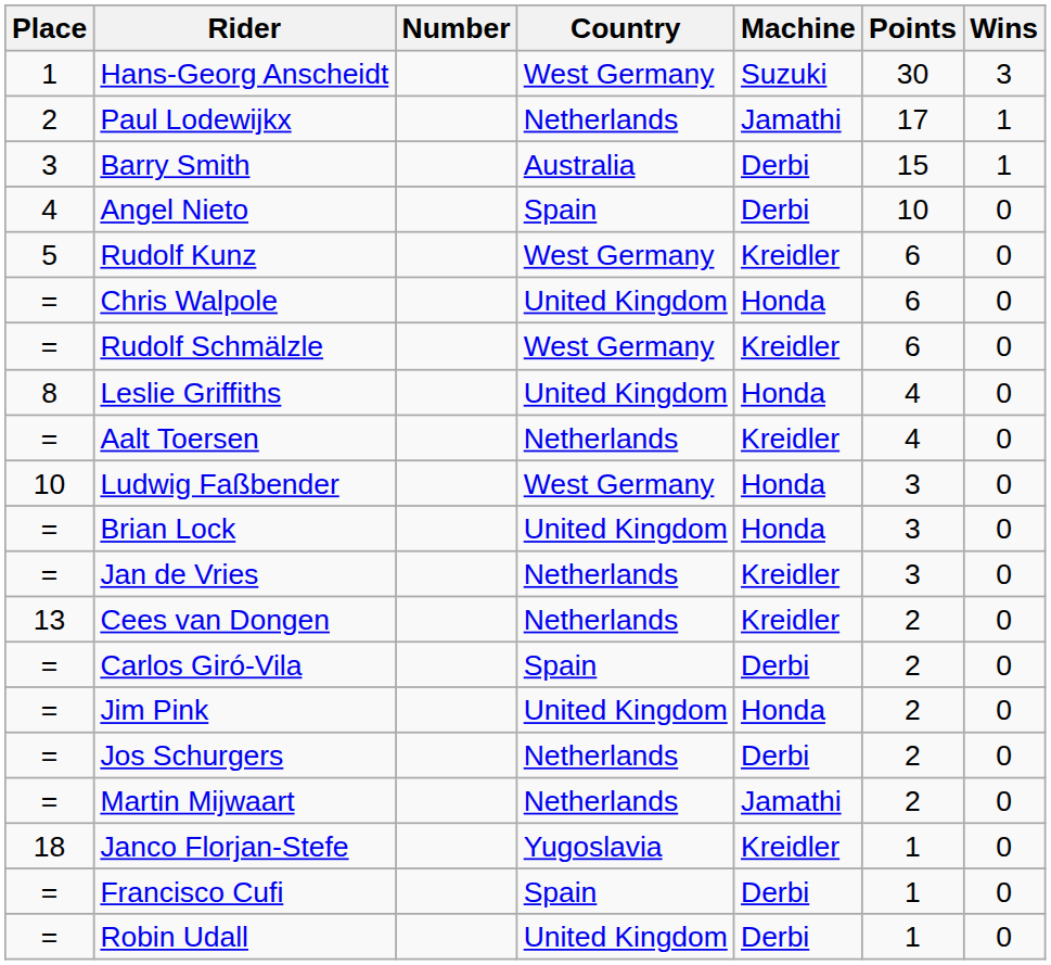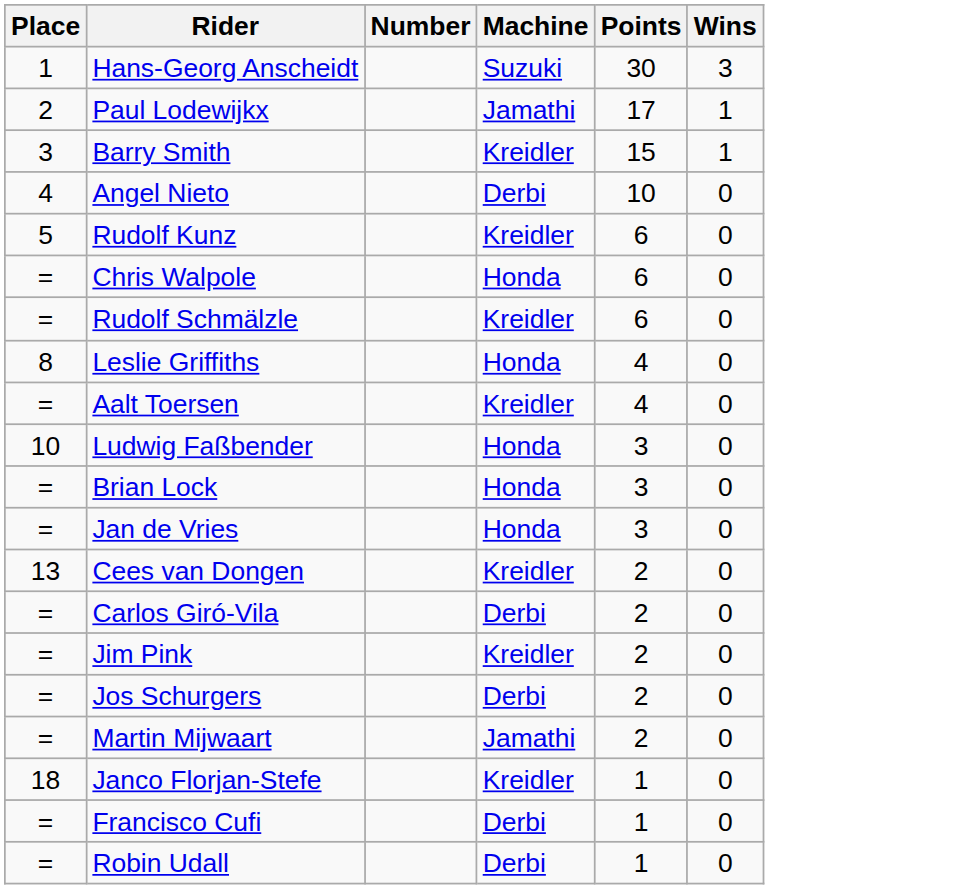- column: Country | West Germany | Netherlands | Australia | Spain | West Germany | United Kingdom | West Germany | United Kingdom | Netherlands | West Germany | United Kingdom | Netherlands | Netherlands | Spain | United Kingdom | Netherlands | Netherlands | Yugoslavia | Spain | United Kingdom
Barry Smith | Machine: Derbi -> Kreidler
Jan de Vries | Machine: Kreidler -> Honda
Jim Pink | Machine: Honda -> Kreidler
